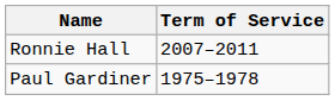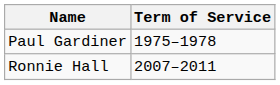rows swapped: Paul Gardiner <-> Ronnie Hall
